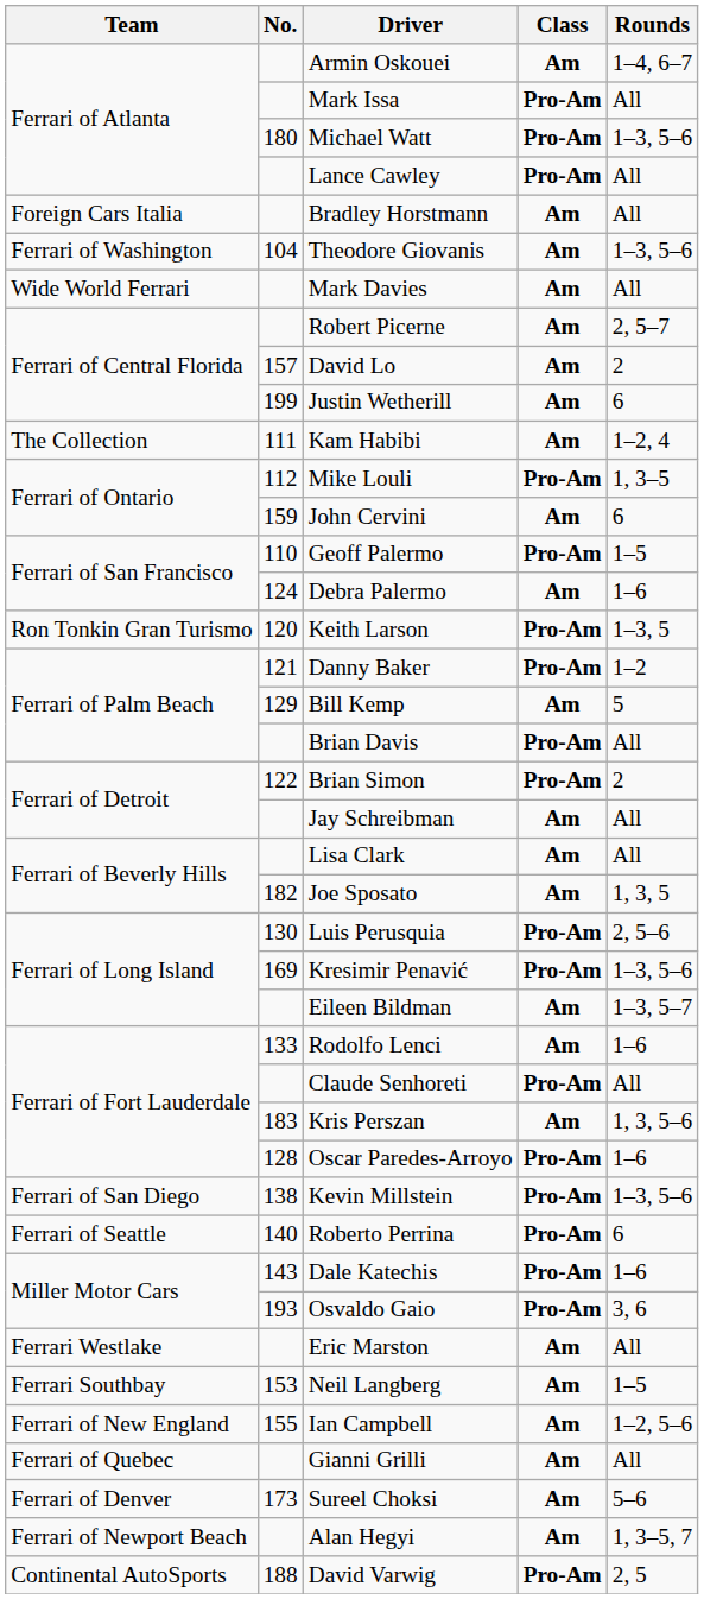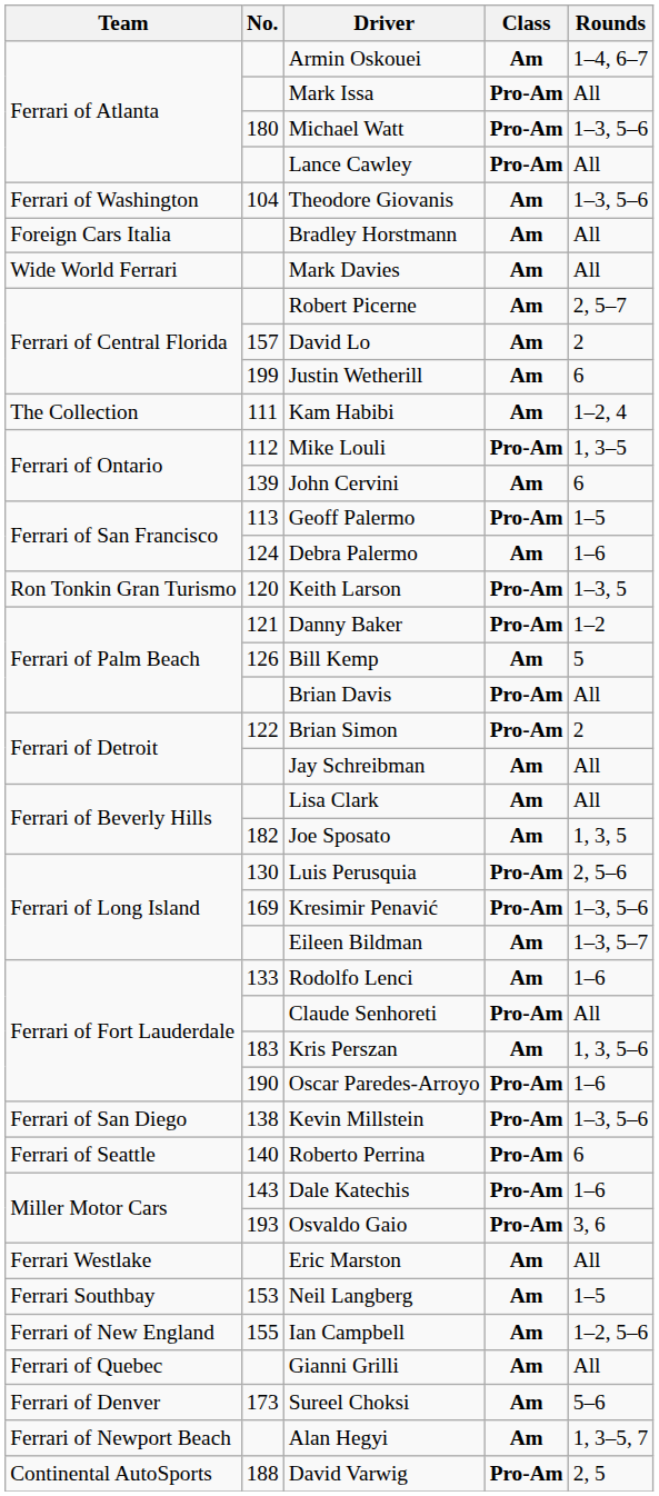rows swapped: Theodore Giovanis <-> Bradley Horstmann
John Cervini | No.: 159 -> 139
Geoff Palermo | No.: 110 -> 113
Bill Kemp | No.: 129 -> 126
Oscar Paredes-Arroyo | No.: 128 -> 190
